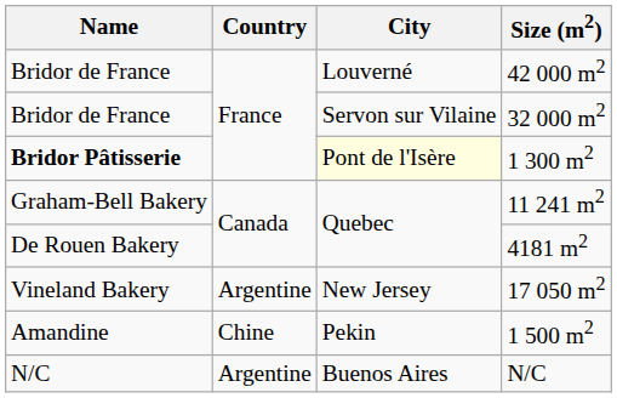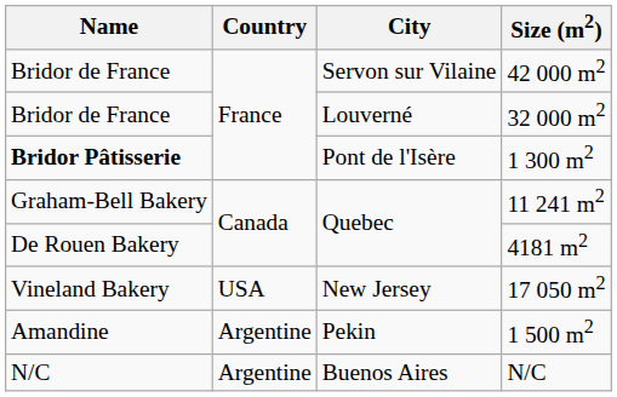42 000 m2 | City: Louverné -> Servon sur Vilaine
32 000 m2 | City: Servon sur Vilaine -> Louverné
1 300 m2 | City: lightyellow background -> no background
17 050 m2 | Country: Argentine -> USA
1 500 m2 | Country: Chine -> Argentine
